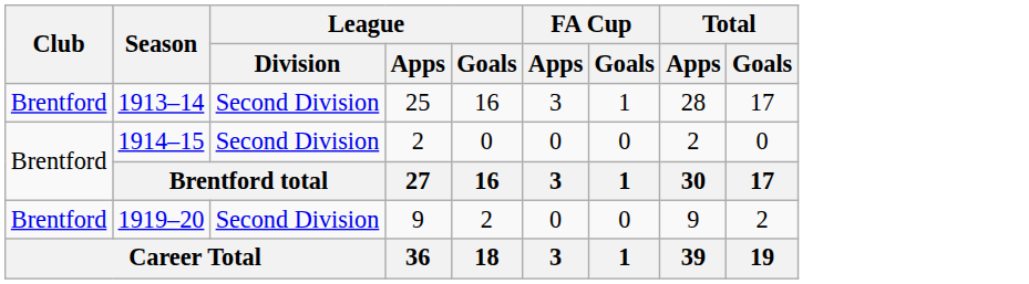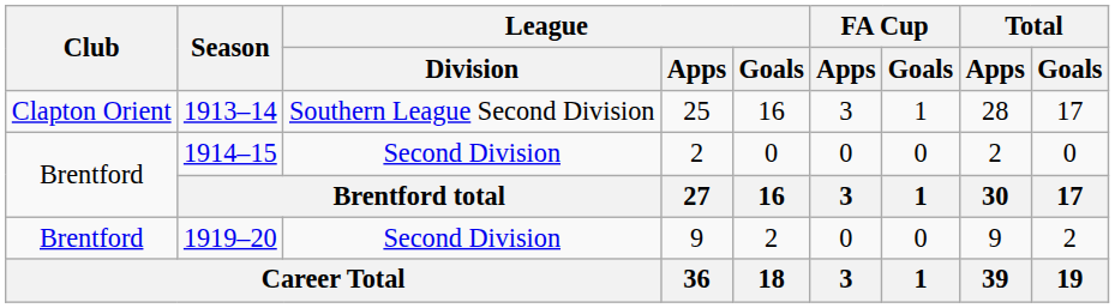1913–14 | Club: Brentford -> Clapton Orient
1913–14 | League / Division: Second Division -> Southern League Second Division
